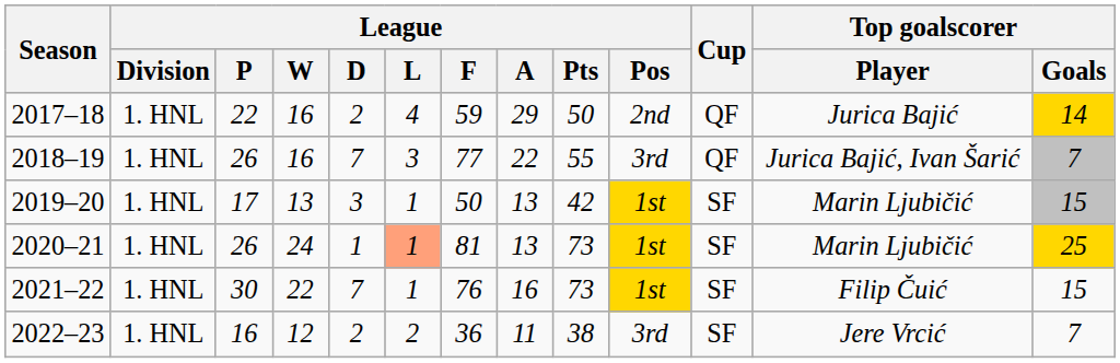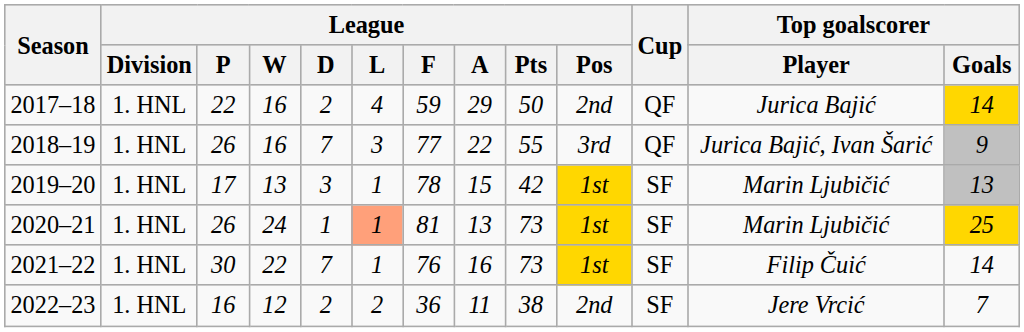2018–19 | Top goalscorer / Goals: 7 -> 9
2019–20 | League / F: 50 -> 78
2019–20 | League / A: 13 -> 15
2019–20 | Top goalscorer / Goals: 15 -> 13
2021–22 | Top goalscorer / Goals: 15 -> 14
2022–23 | League / Pos: 3rd -> 2nd
